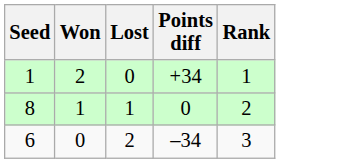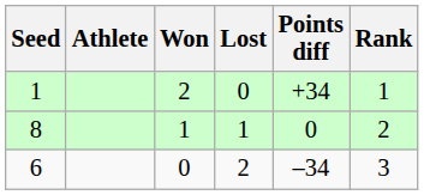+ column: Athlete
